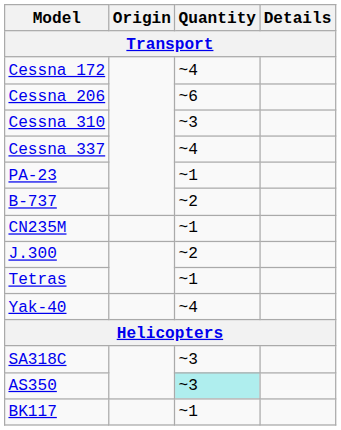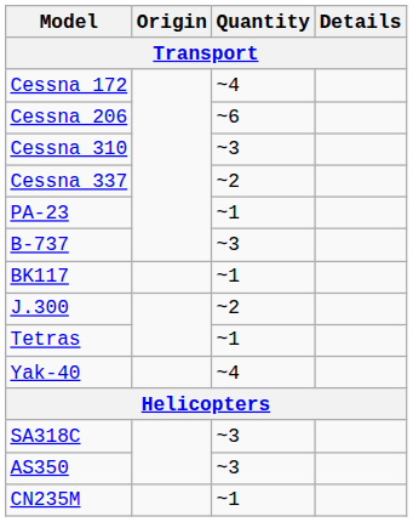Cessna 337 | Quantity: ~4 -> ~2
B-737 | Quantity: ~2 -> ~3
rows swapped: CN235M <-> BK117
AS350 | Quantity: paleturquoise background -> no background
